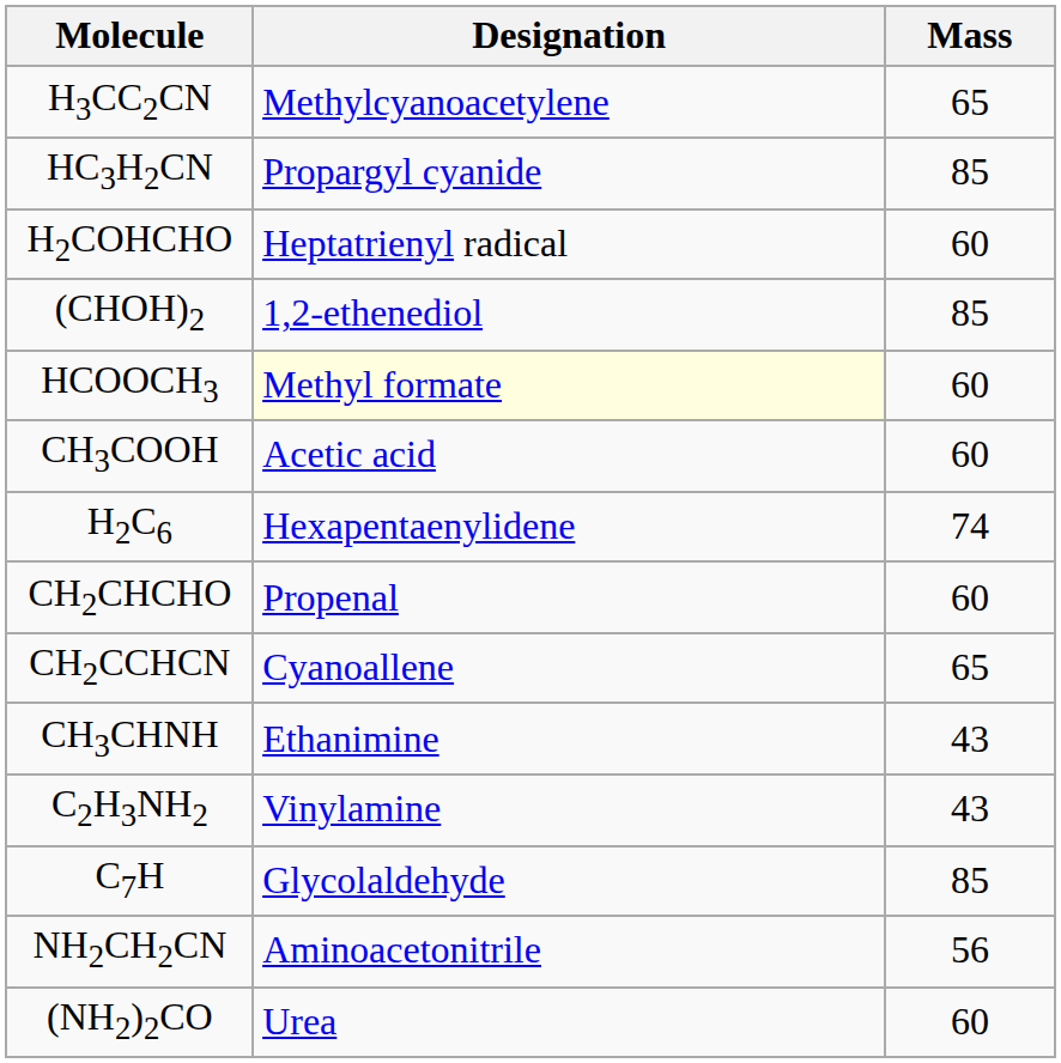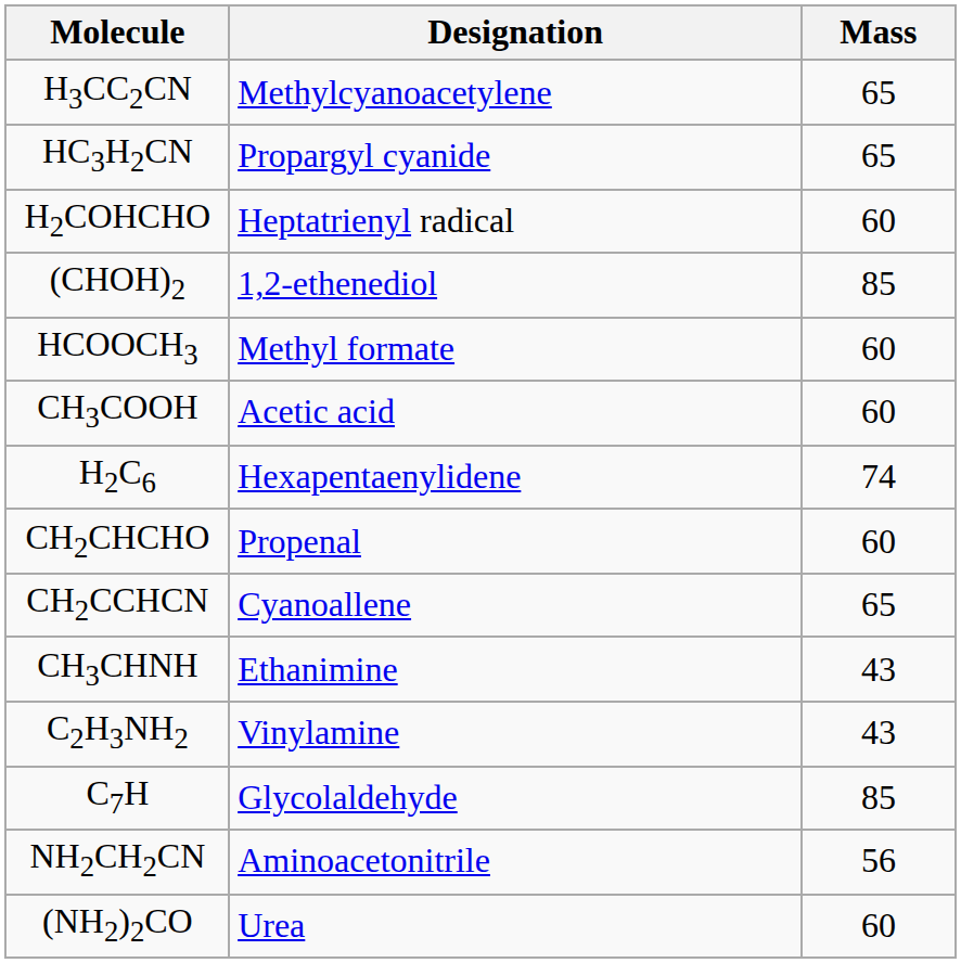HC3H2CN | Mass: 85 -> 65
HCOOCH3 | Designation: lightyellow background -> no background
